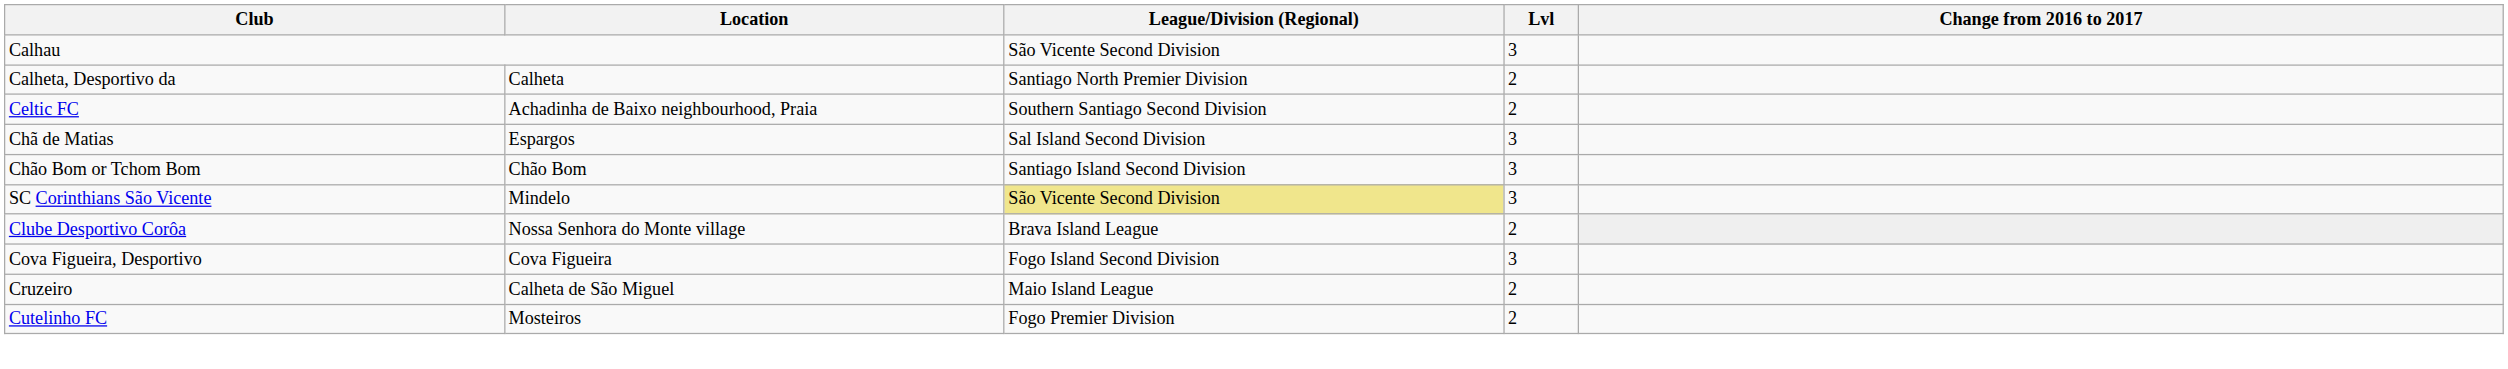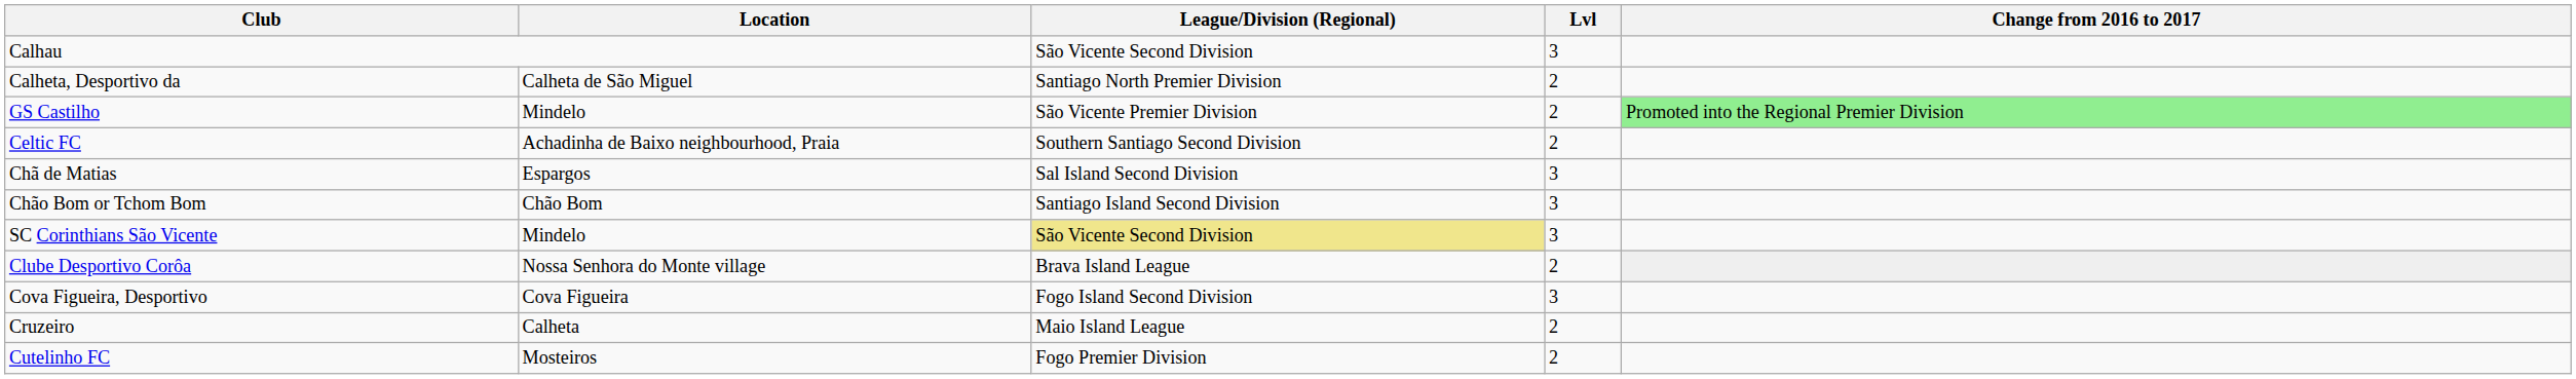Calheta, Desportivo da | Location: Calheta -> Calheta de São Miguel
+ row: GS Castilho | Mindelo | São Vicente Premier Division | 2 | Promoted into the Regional Premier Division
Cruzeiro | Location: Calheta de São Miguel -> Calheta
